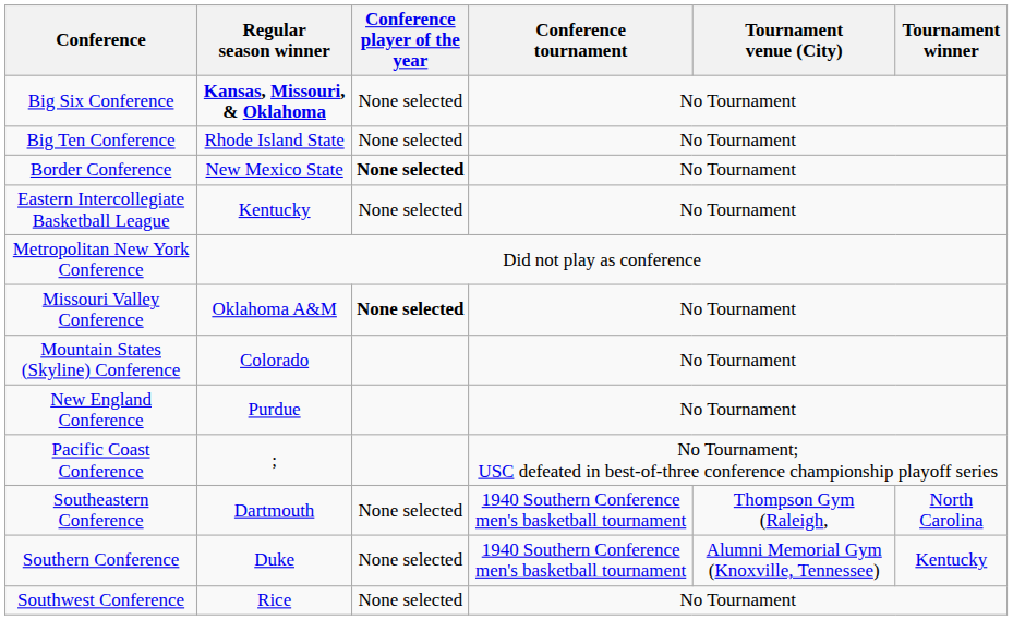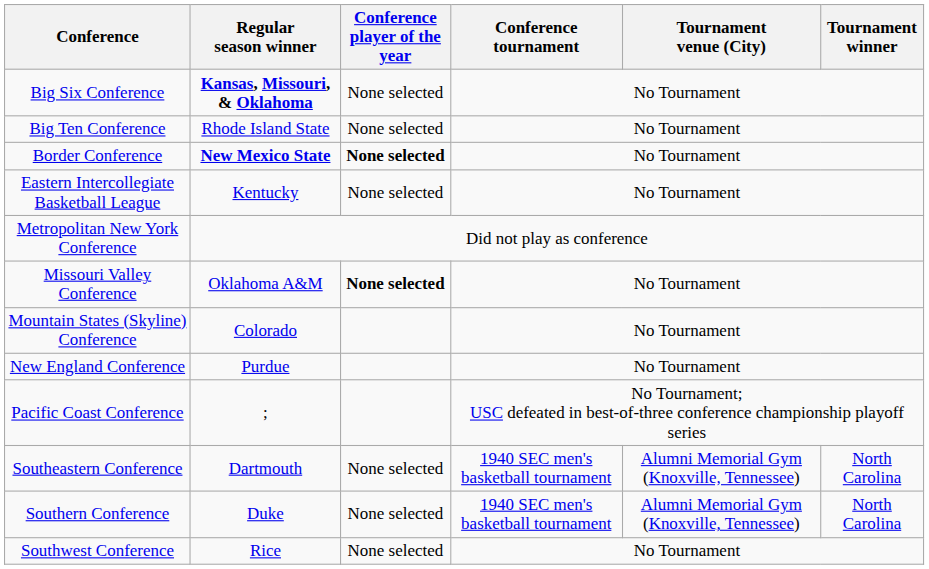Border Conference | Regular season winner: normal -> bold
Southeastern Conference | Conference tournament: 1940 Southern Conference men's basketball tournament -> 1940 SEC men's basketball tournament
Southeastern Conference | Tournament venue (City): Thompson Gym (Raleigh, -> Alumni Memorial Gym (Knoxville, Tennessee)
Southern Conference | Conference tournament: 1940 Southern Conference men's basketball tournament -> 1940 SEC men's basketball tournament
Southern Conference | Tournament winner: Kentucky -> North Carolina
